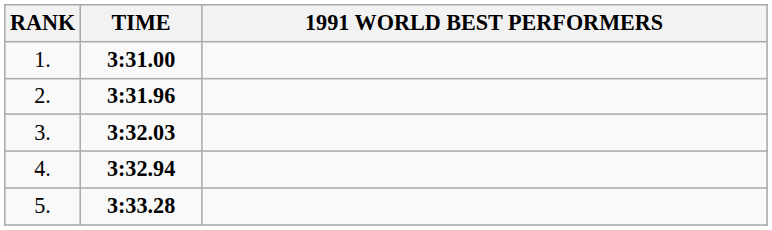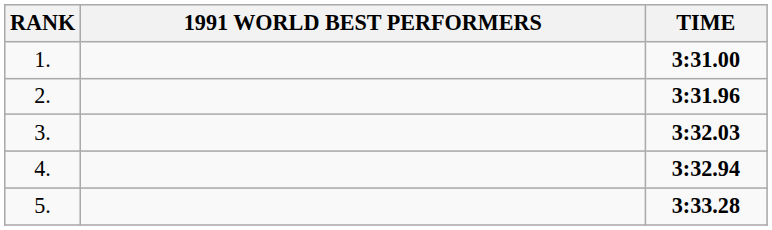columns swapped: 1991 WORLD BEST PERFORMERS <-> TIME
